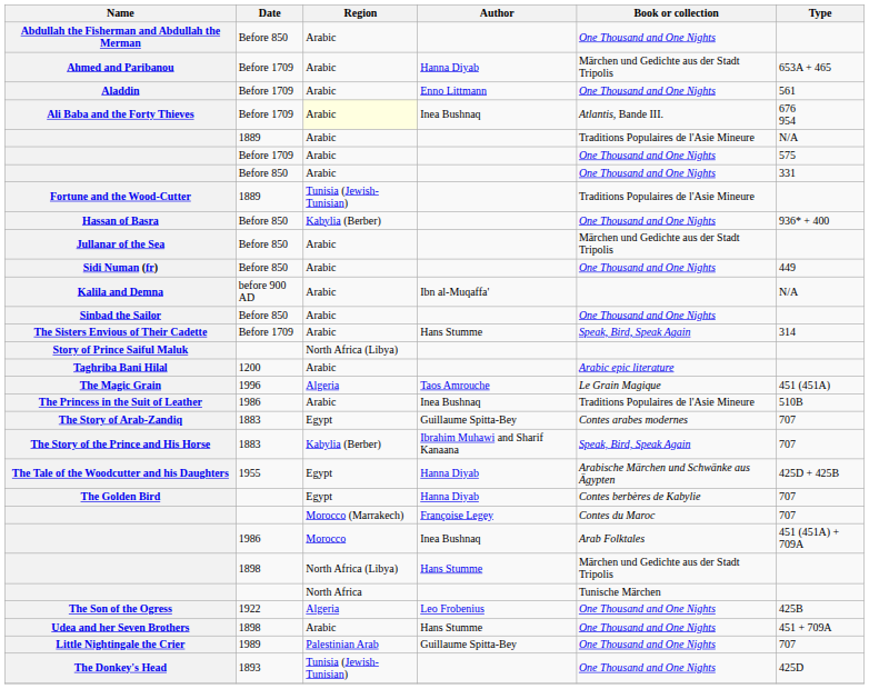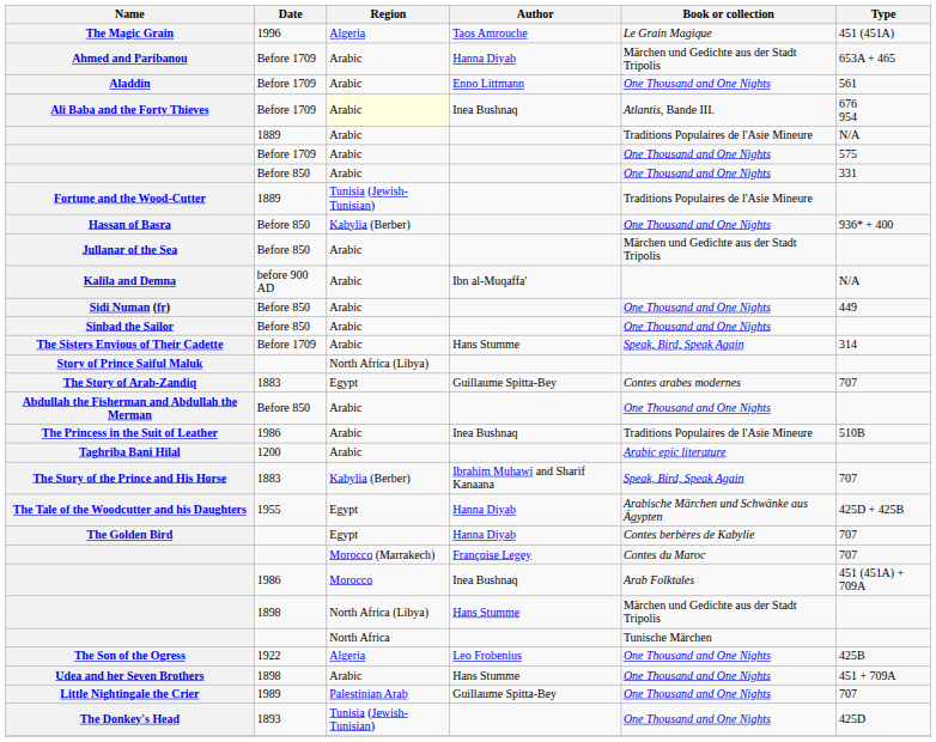rows swapped: Abdullah the Fisherman and Abdullah the Merman <-> The Magic Grain
rows swapped: Kalila and Demna <-> Sidi Numan (fr)
rows swapped: Taghriba Bani Hilal <-> The Story of Arab-Zandiq
